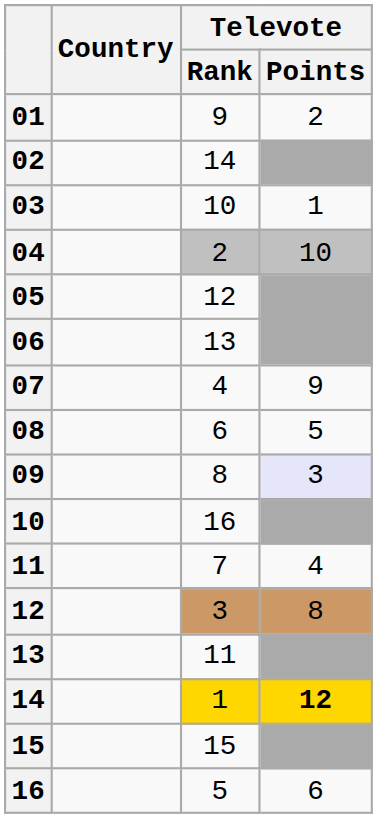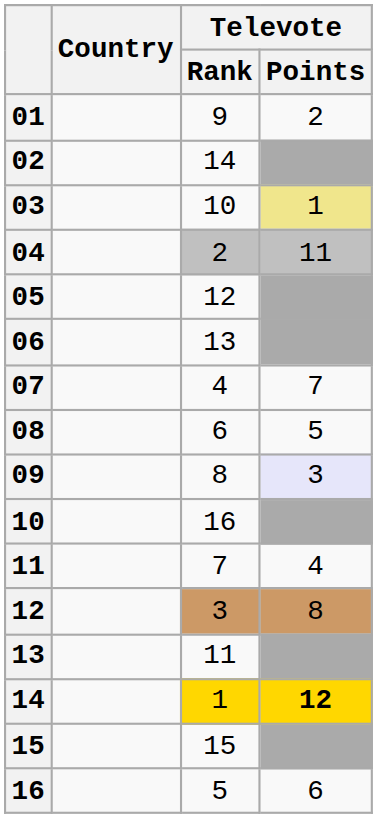03 | Televote / Points: no background -> khaki background
04 | Televote / Points: 10 -> 11
07 | Televote / Points: 9 -> 7
